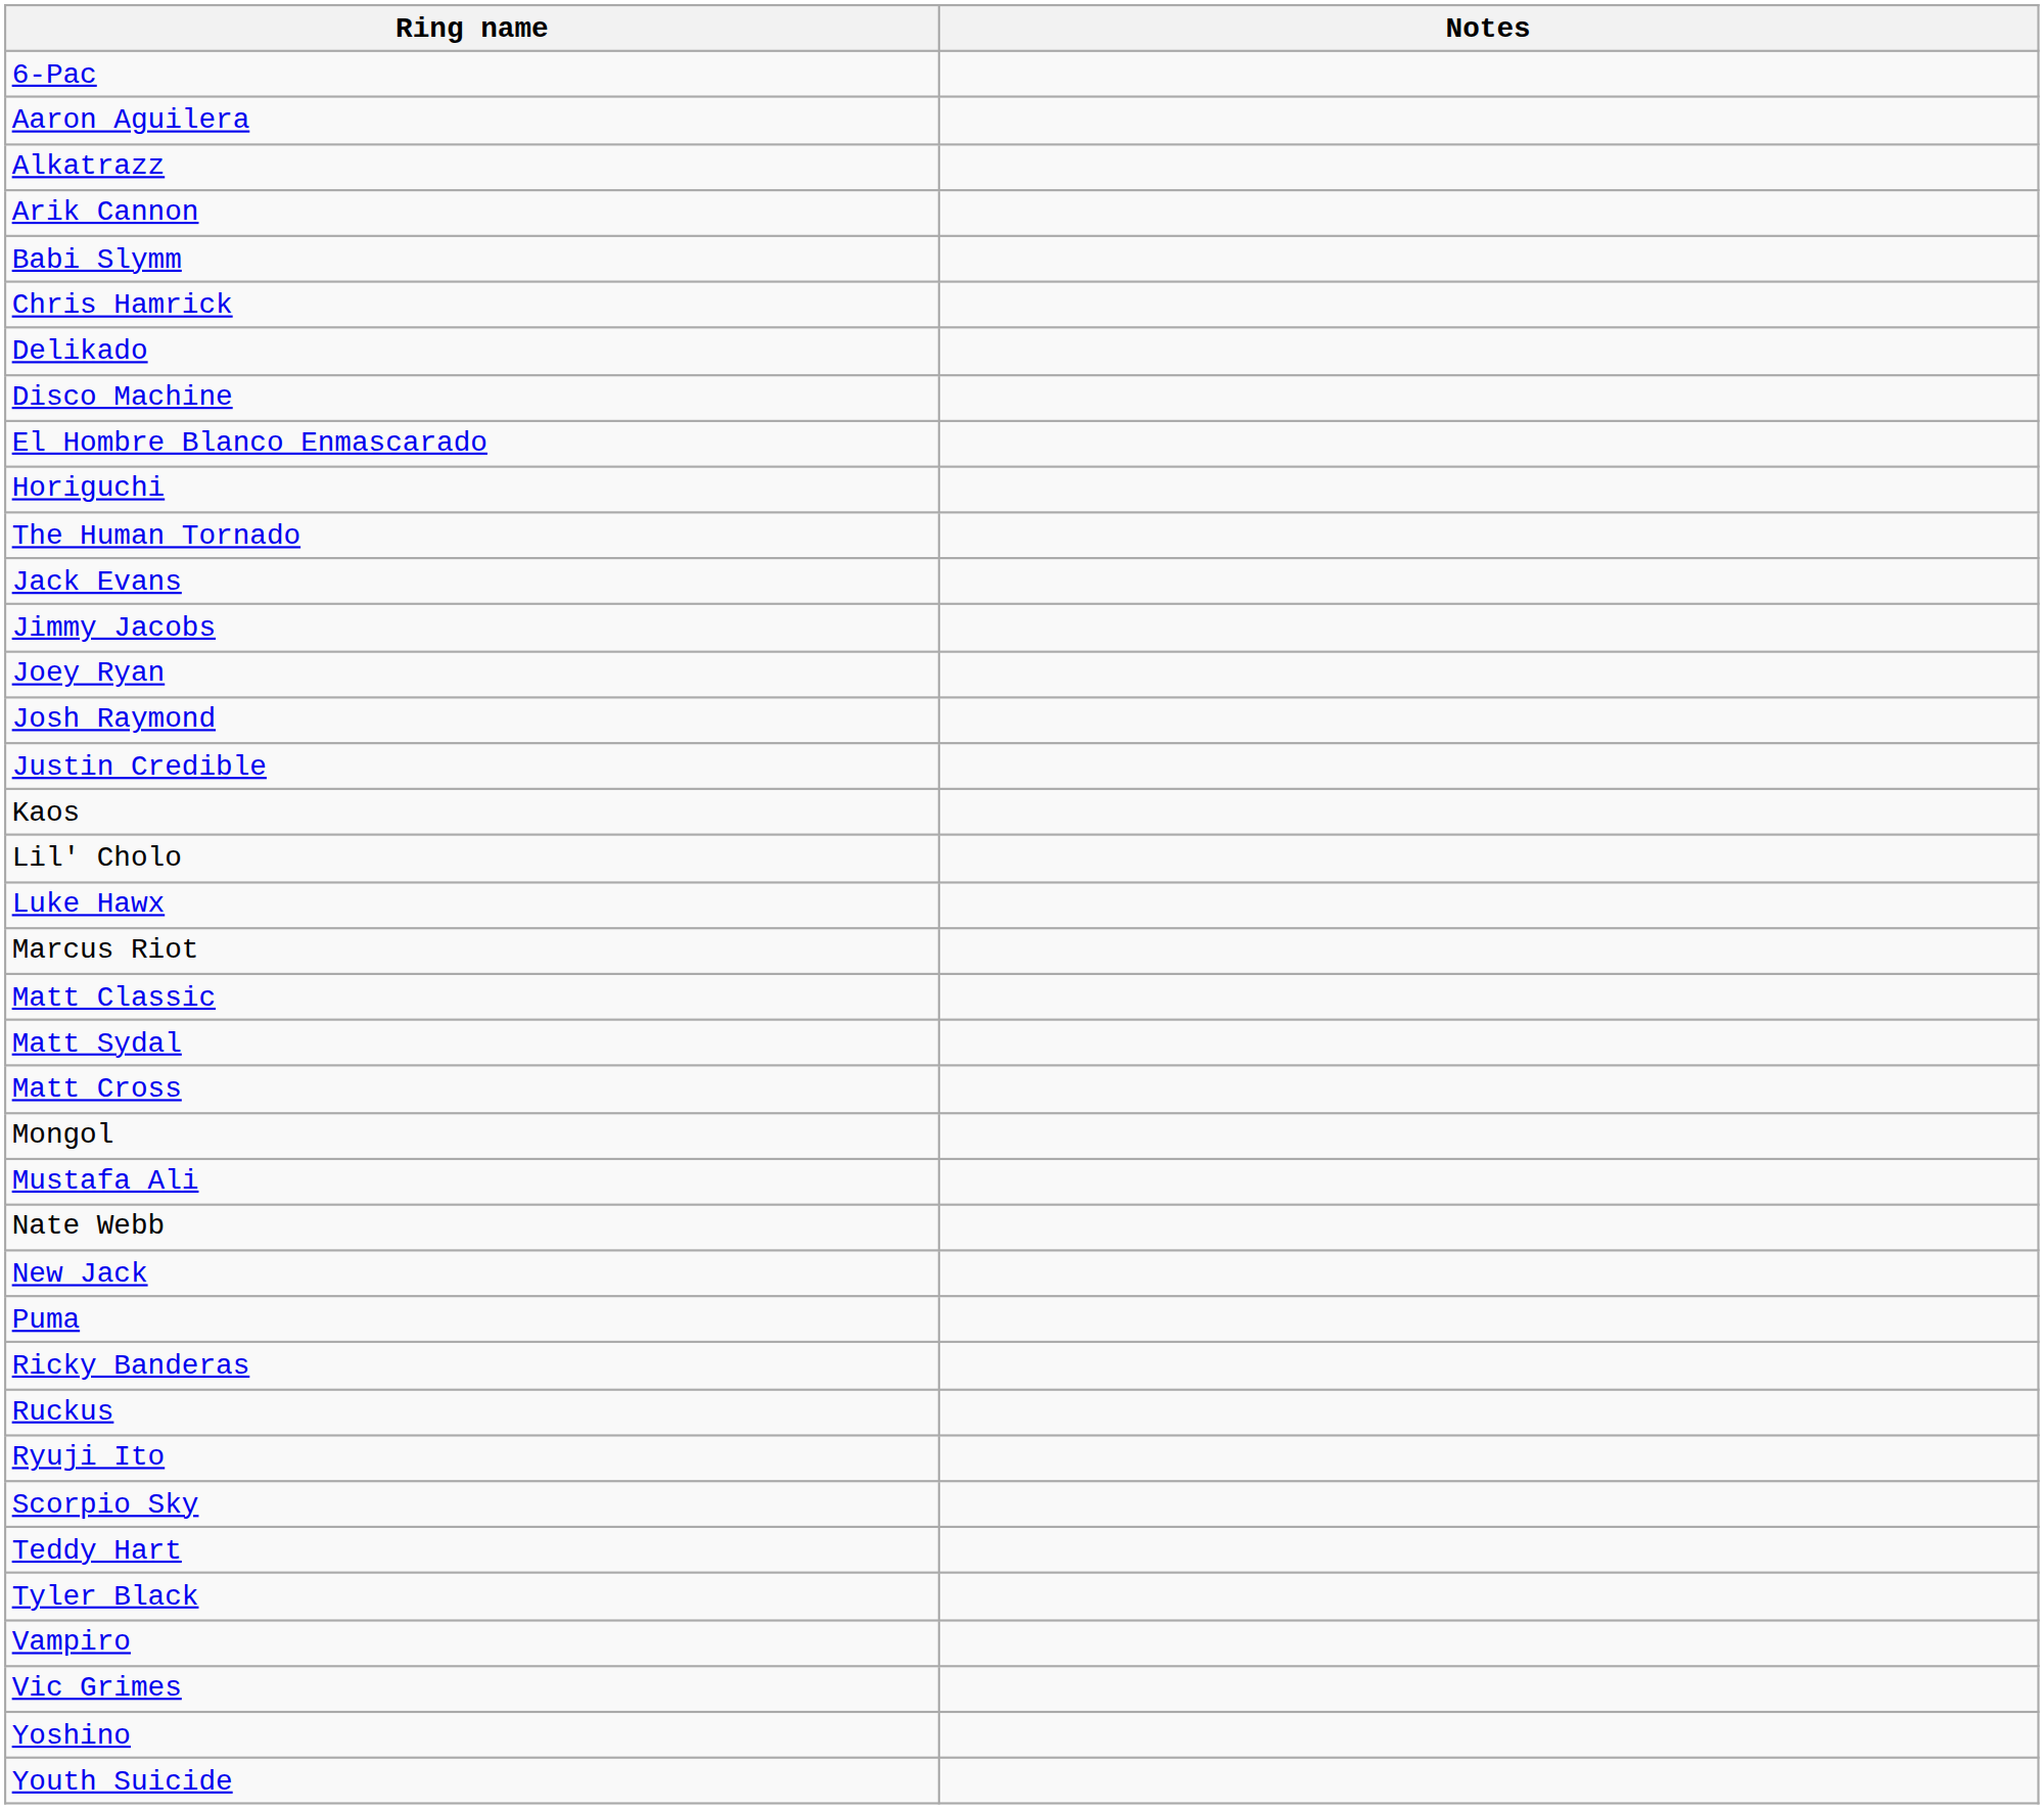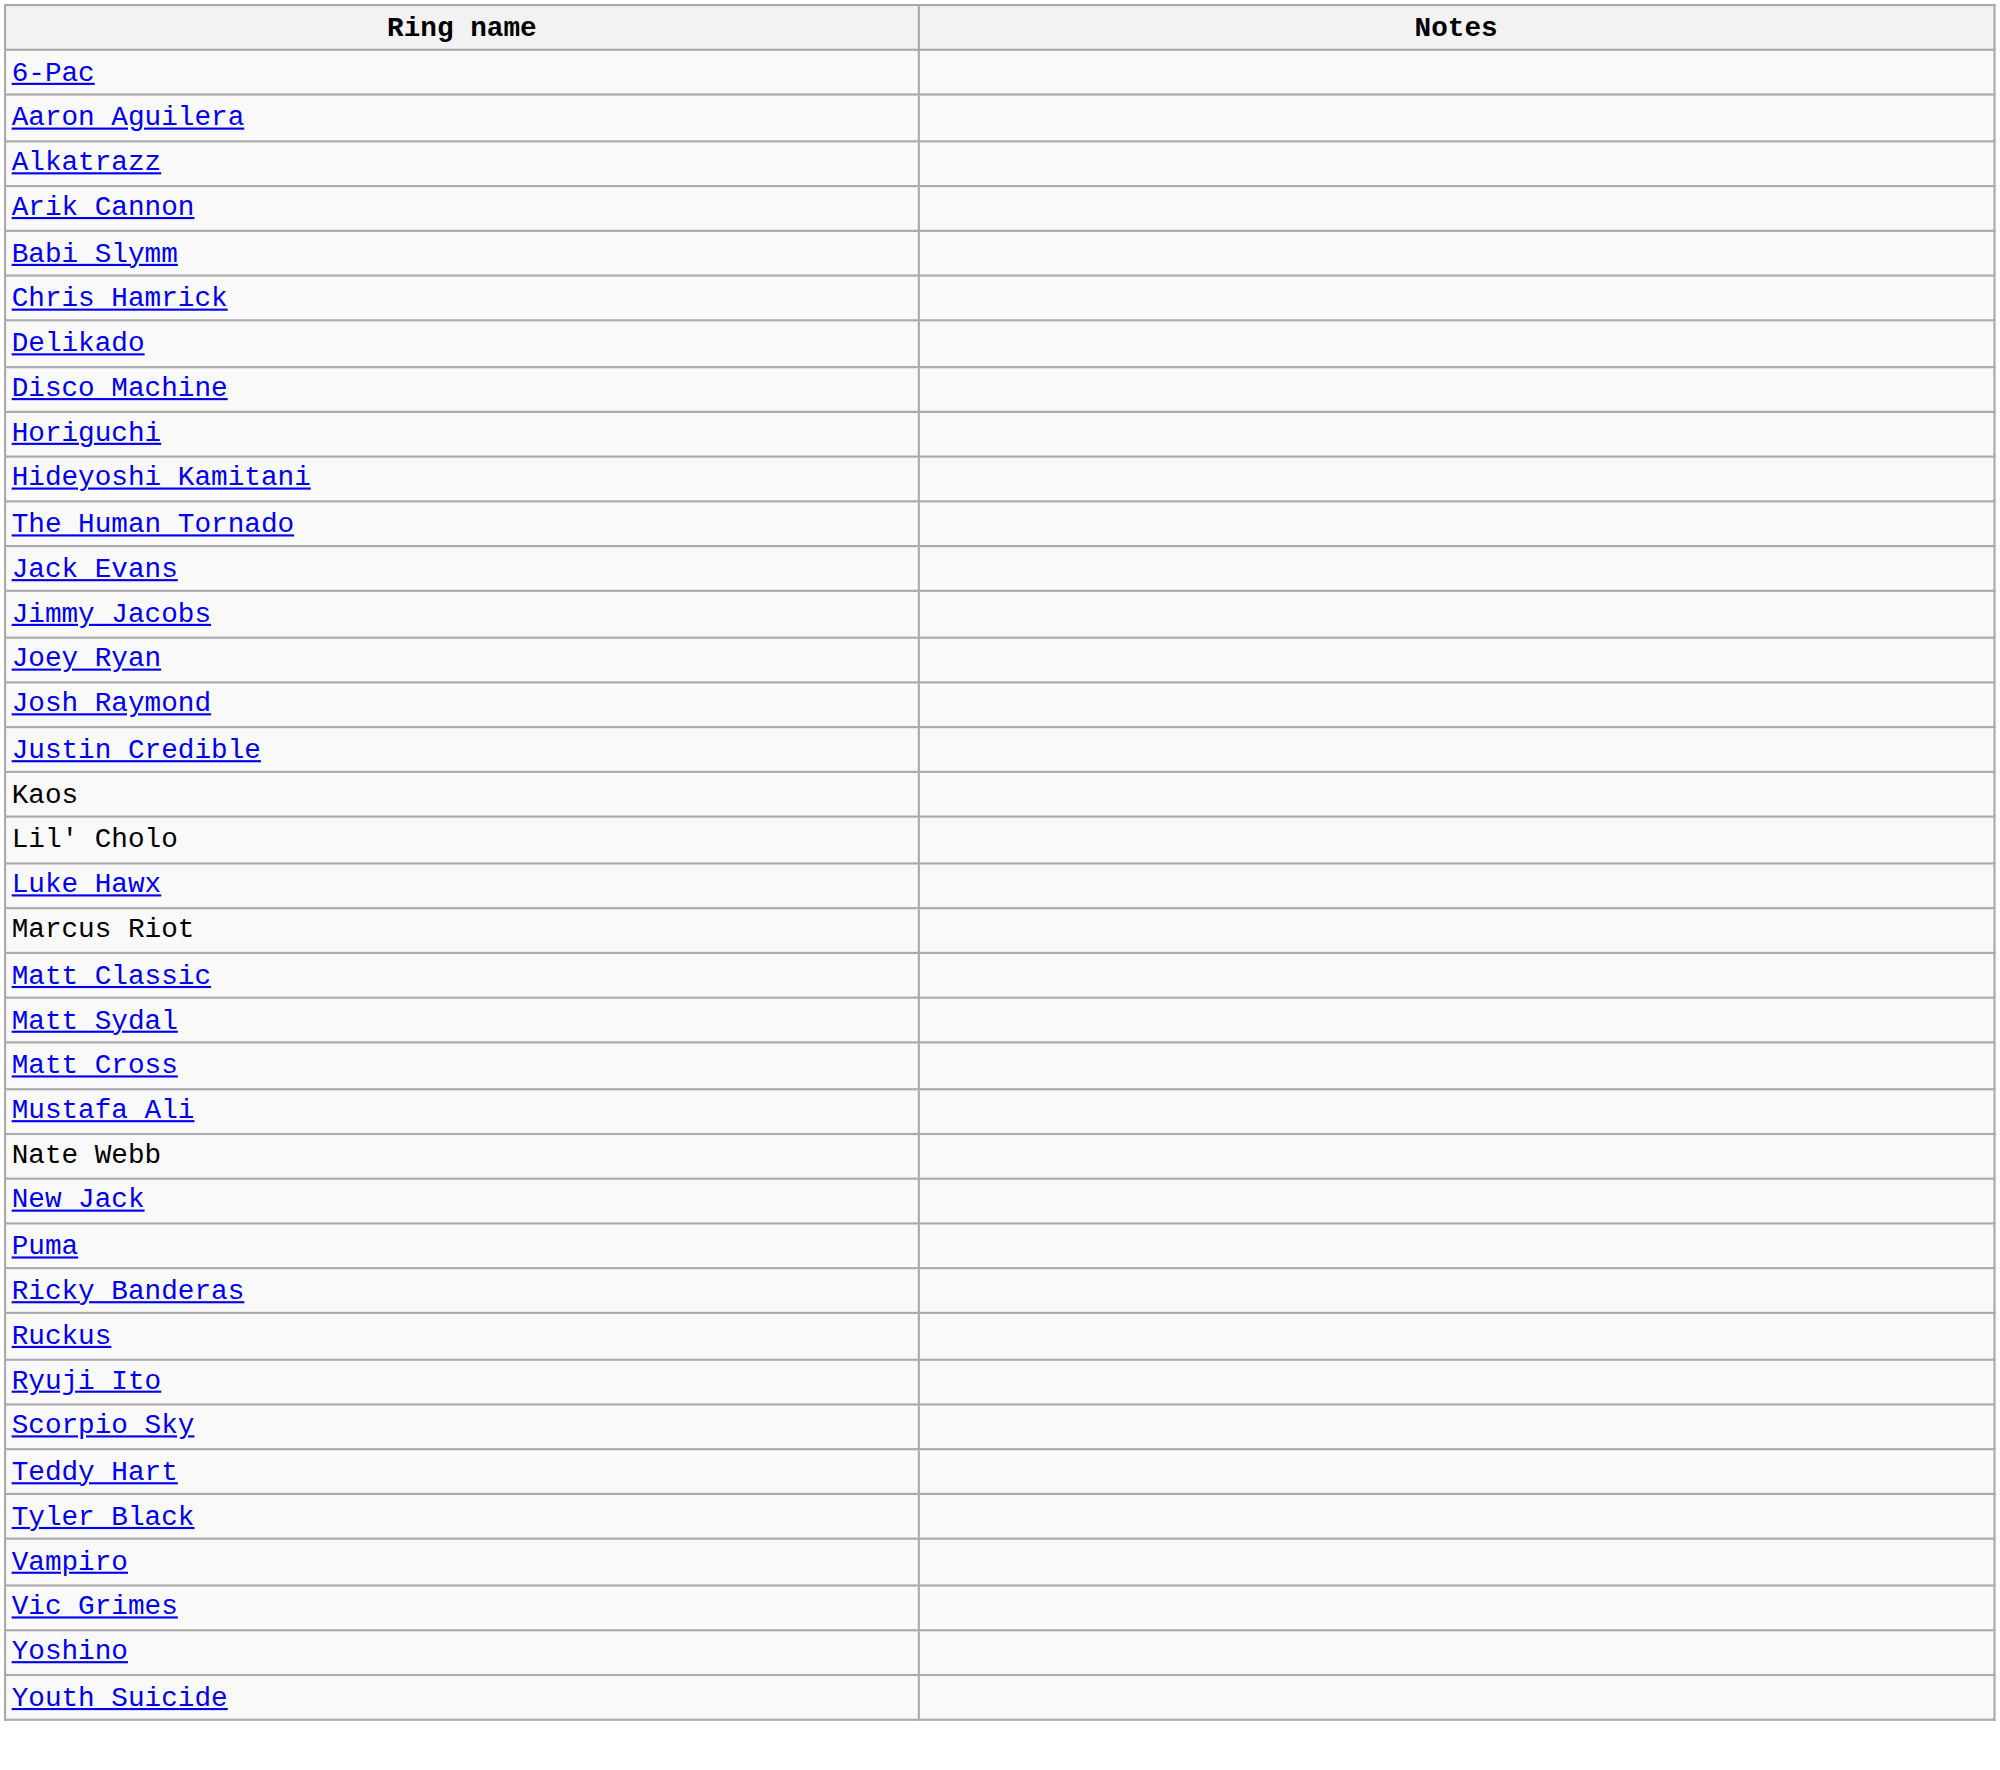- row: El Hombre Blanco Enmascarado
+ row: Hideyoshi Kamitani
- row: Mongol
